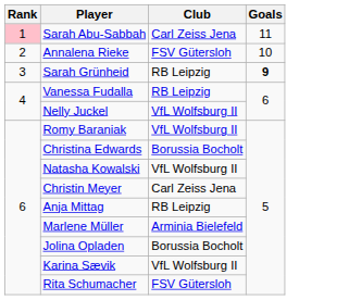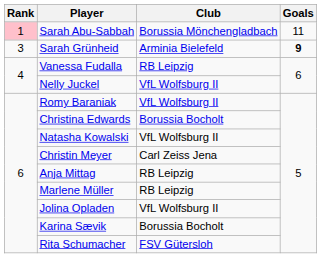Sarah Abu-Sabbah | Club: Carl Zeiss Jena -> Borussia Mönchengladbach
- row: 2 | Annalena Rieke | FSV Gütersloh | 10
Sarah Grünheid | Club: RB Leipzig -> Arminia Bielefeld
Marlene Müller | Club: Arminia Bielefeld -> RB Leipzig
Jolina Opladen | Club: Borussia Bocholt -> VfL Wolfsburg II
Karina Sævik | Club: VfL Wolfsburg II -> Borussia Bocholt
